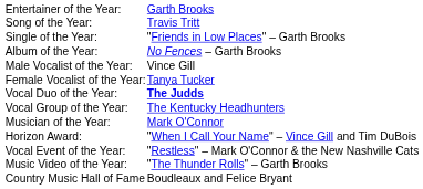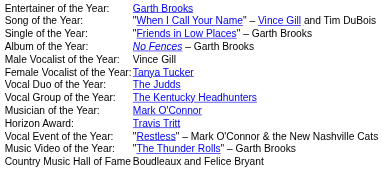Song of the Year: | column 2: Travis Tritt -> "When I Call Your Name" – Vince Gill and Tim DuBois
Vocal Duo of the Year: | column 2: bold -> normal
Horizon Award: | column 2: "When I Call Your Name" – Vince Gill and Tim DuBois -> Travis Tritt
